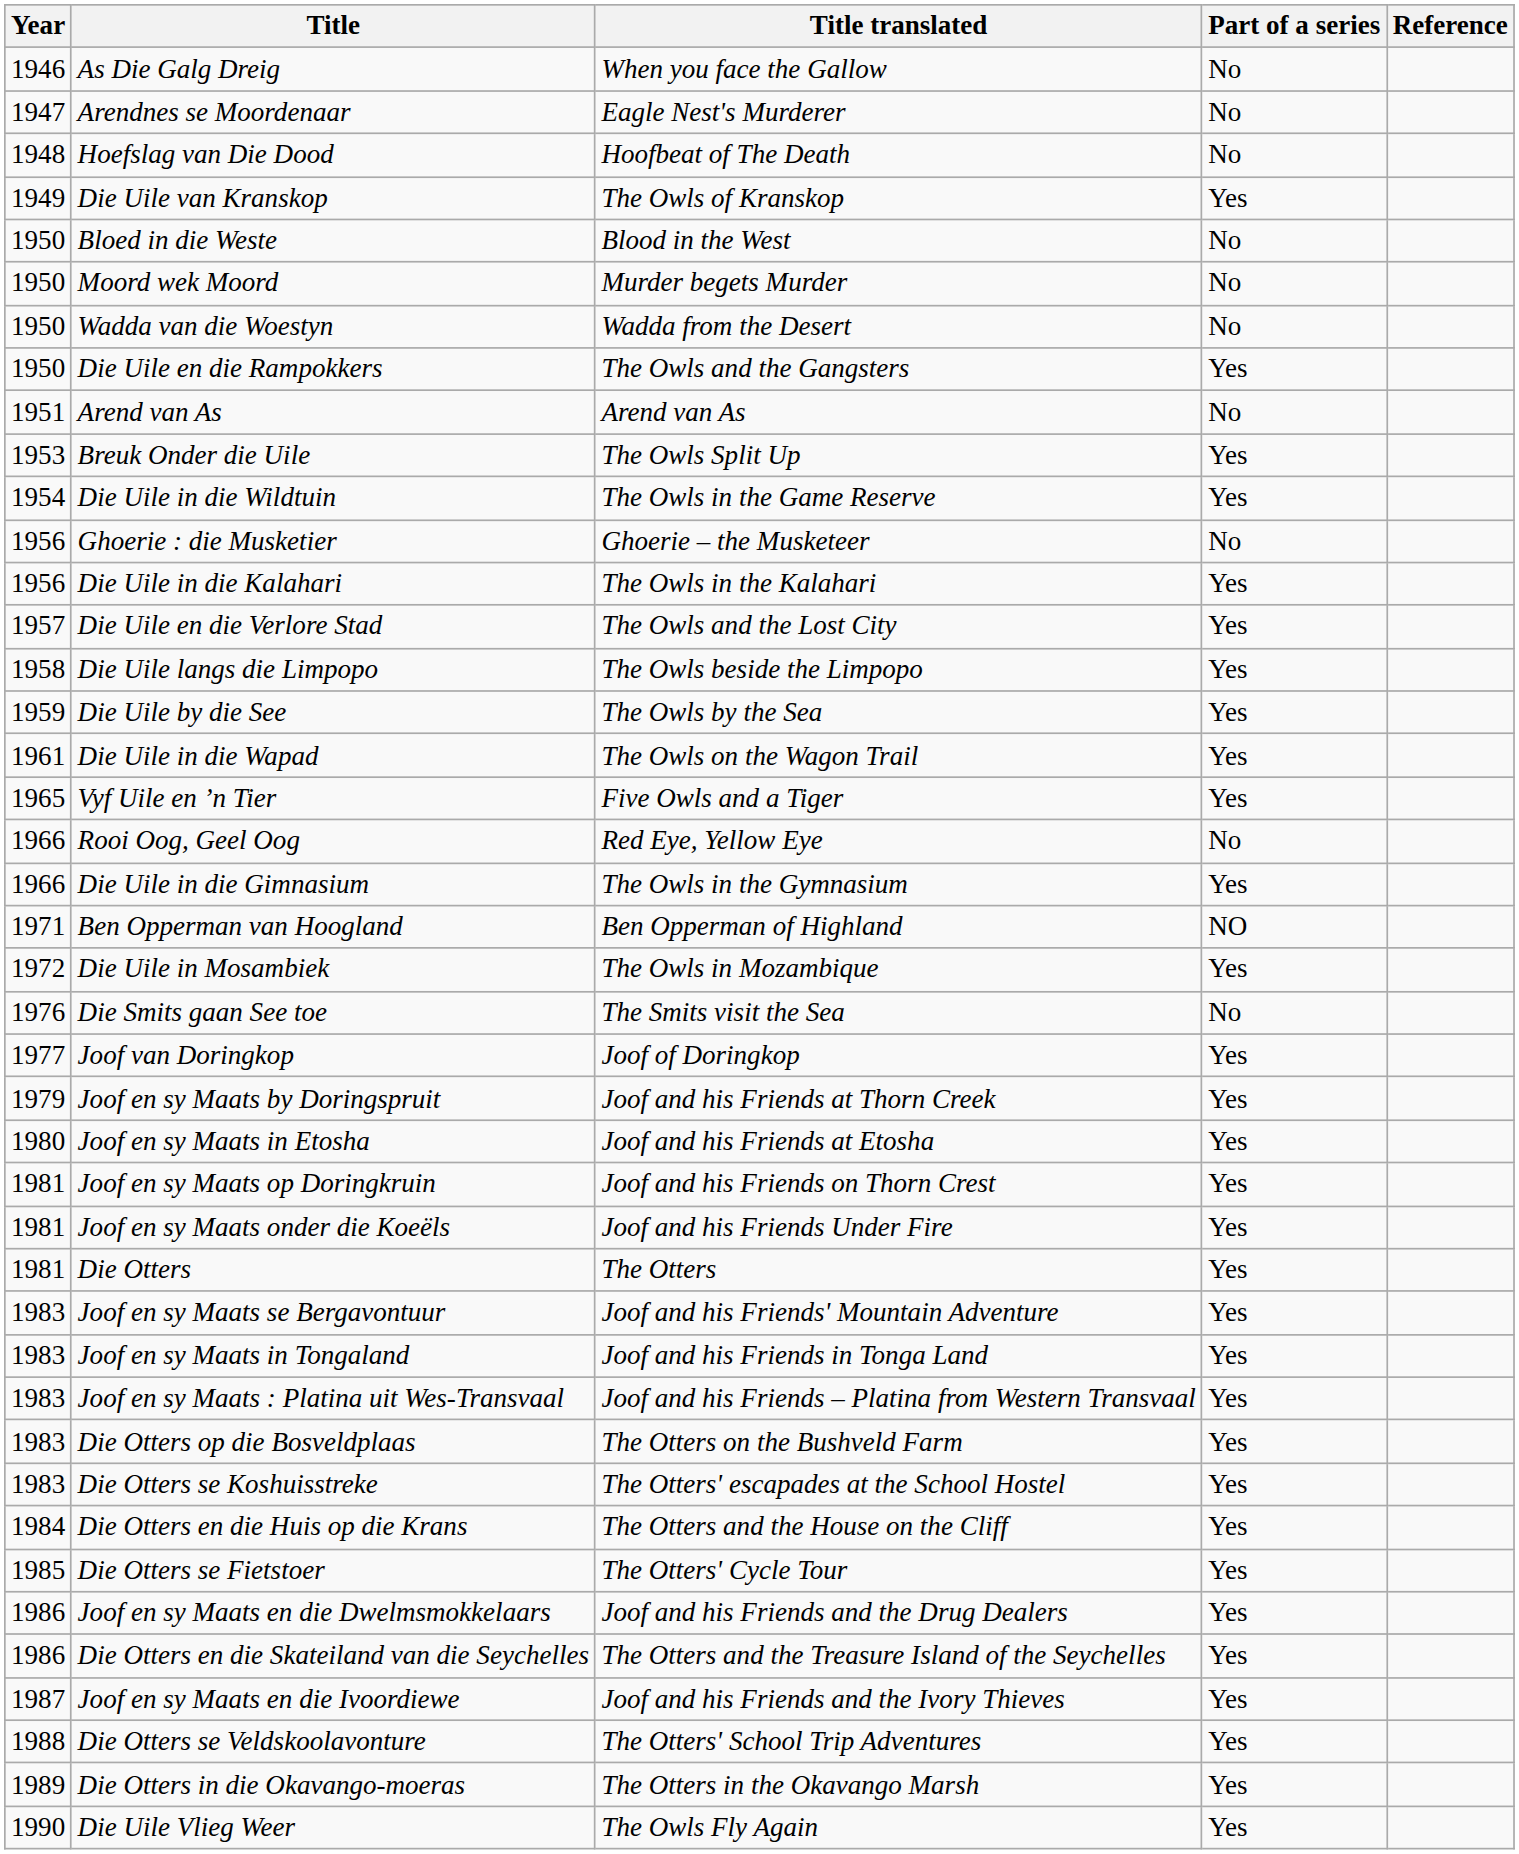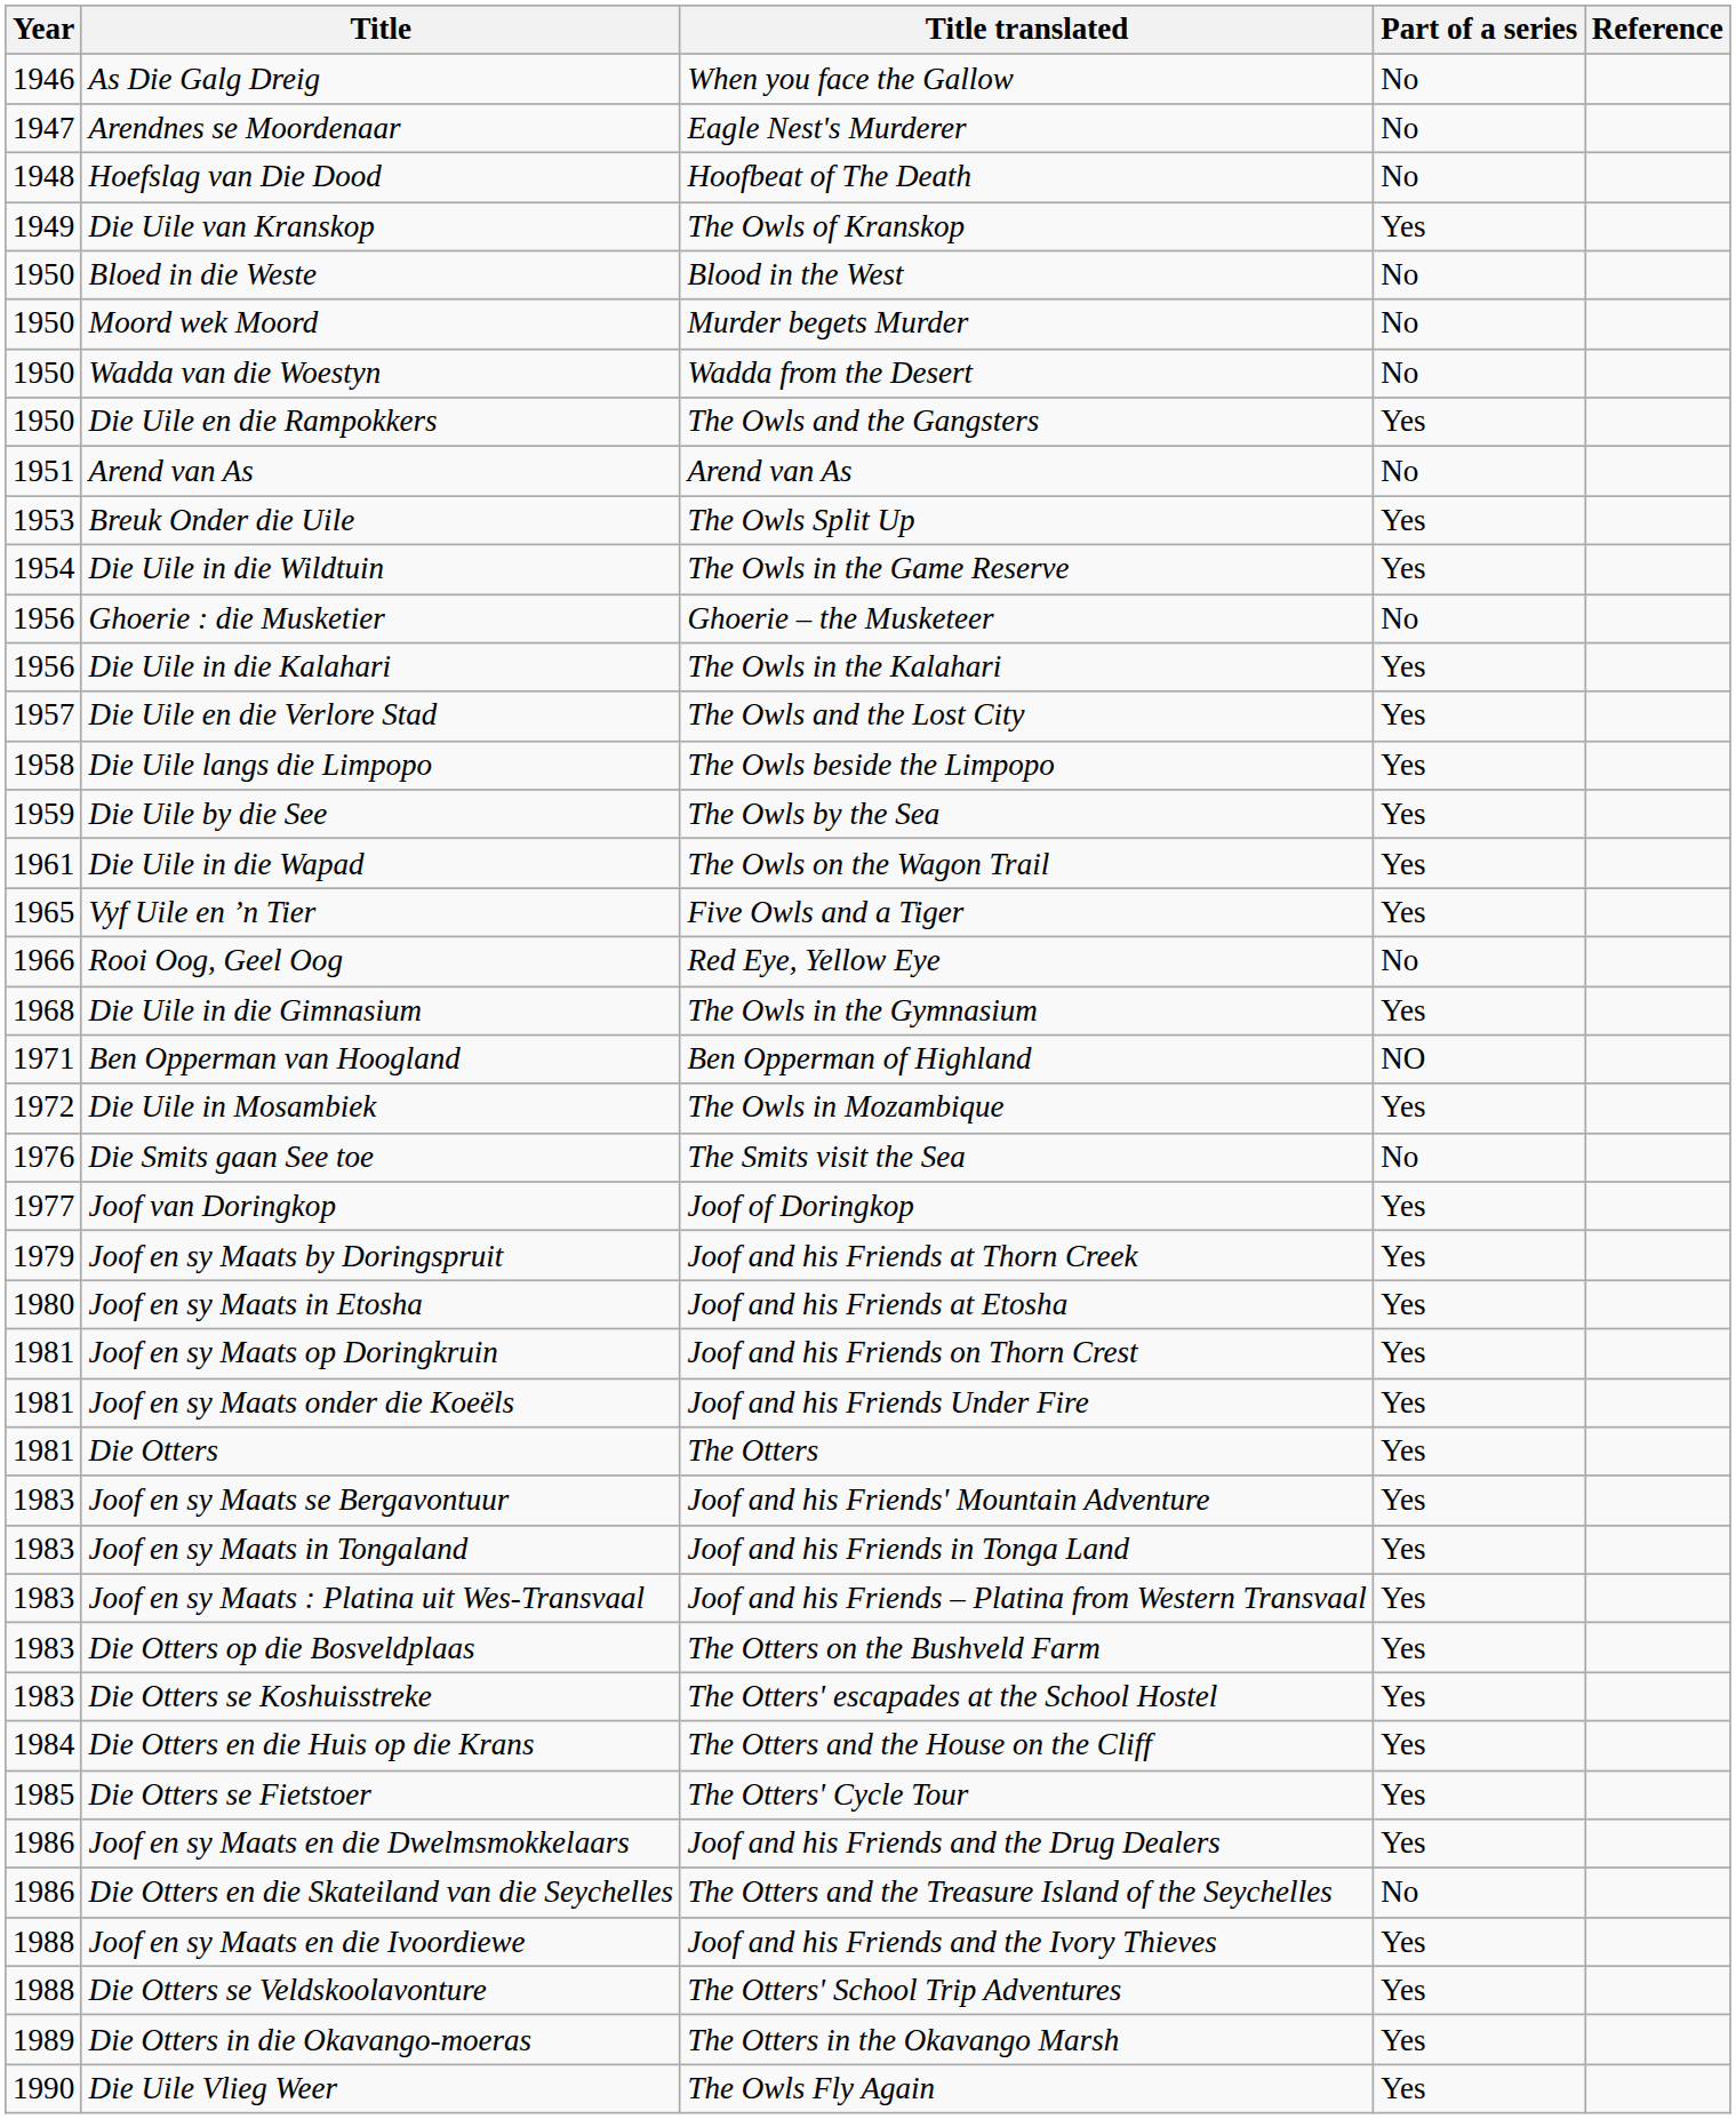Die Uile in die Gimnasium | Year: 1966 -> 1968
Die Otters en die Skateiland van die Seychelles | Part of a series: Yes -> No
Joof en sy Maats en die Ivoordiewe | Year: 1987 -> 1988
